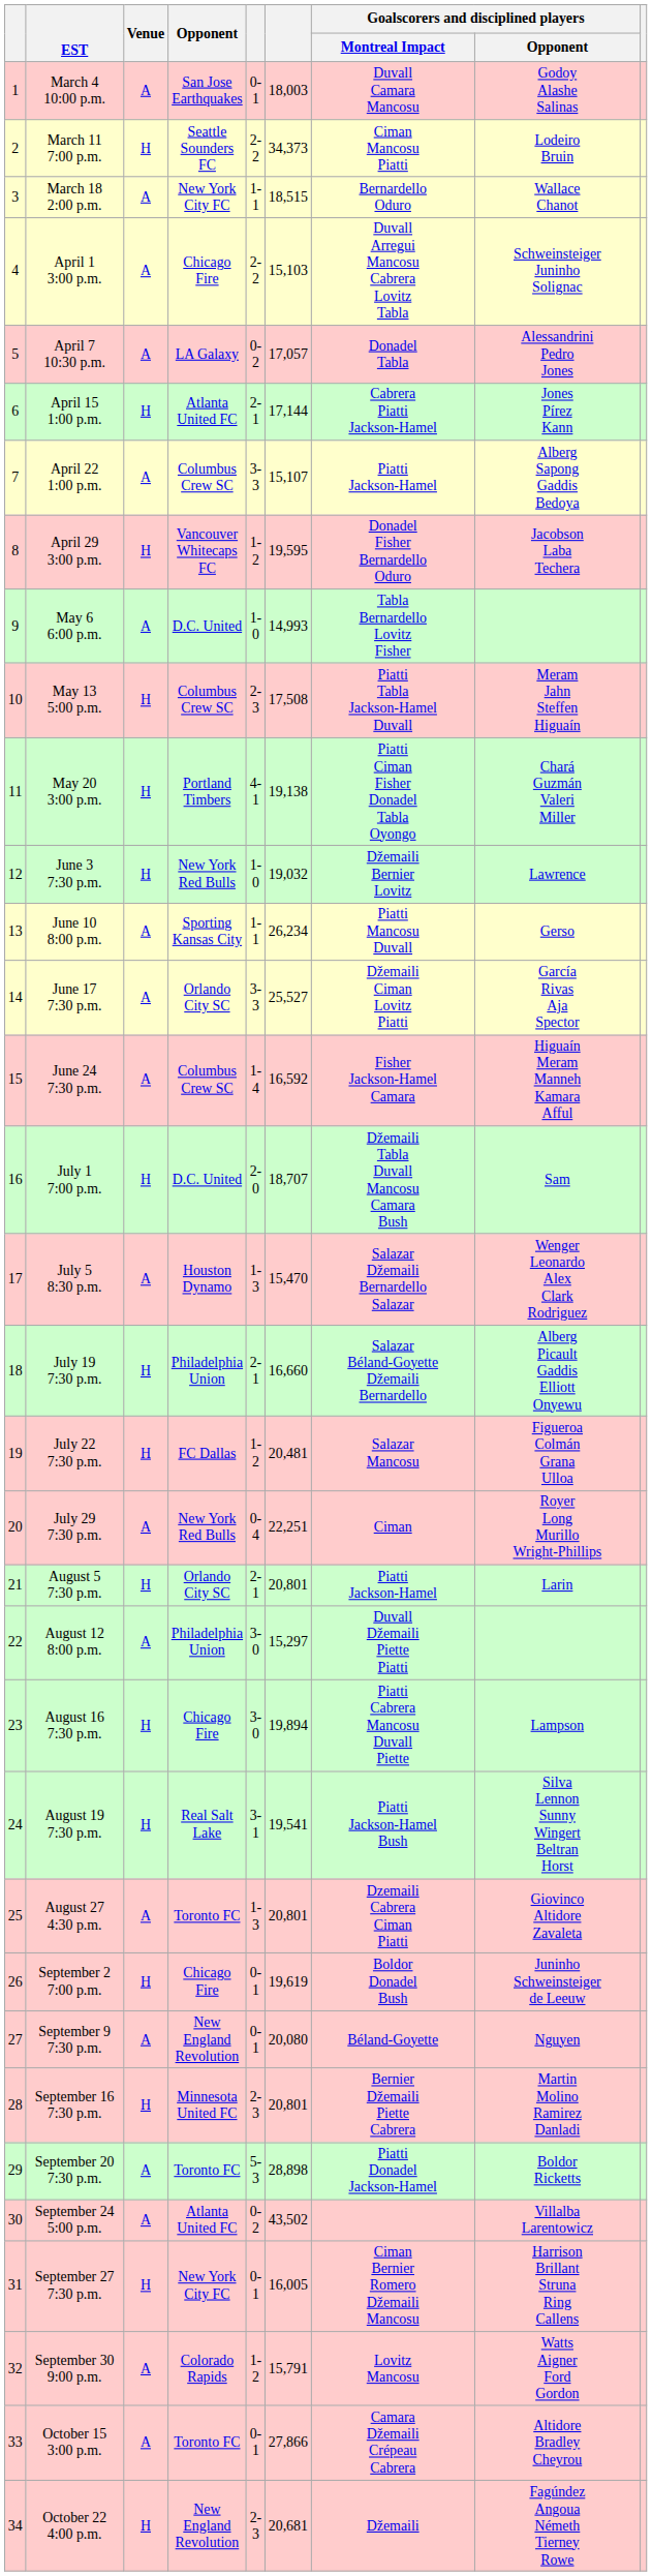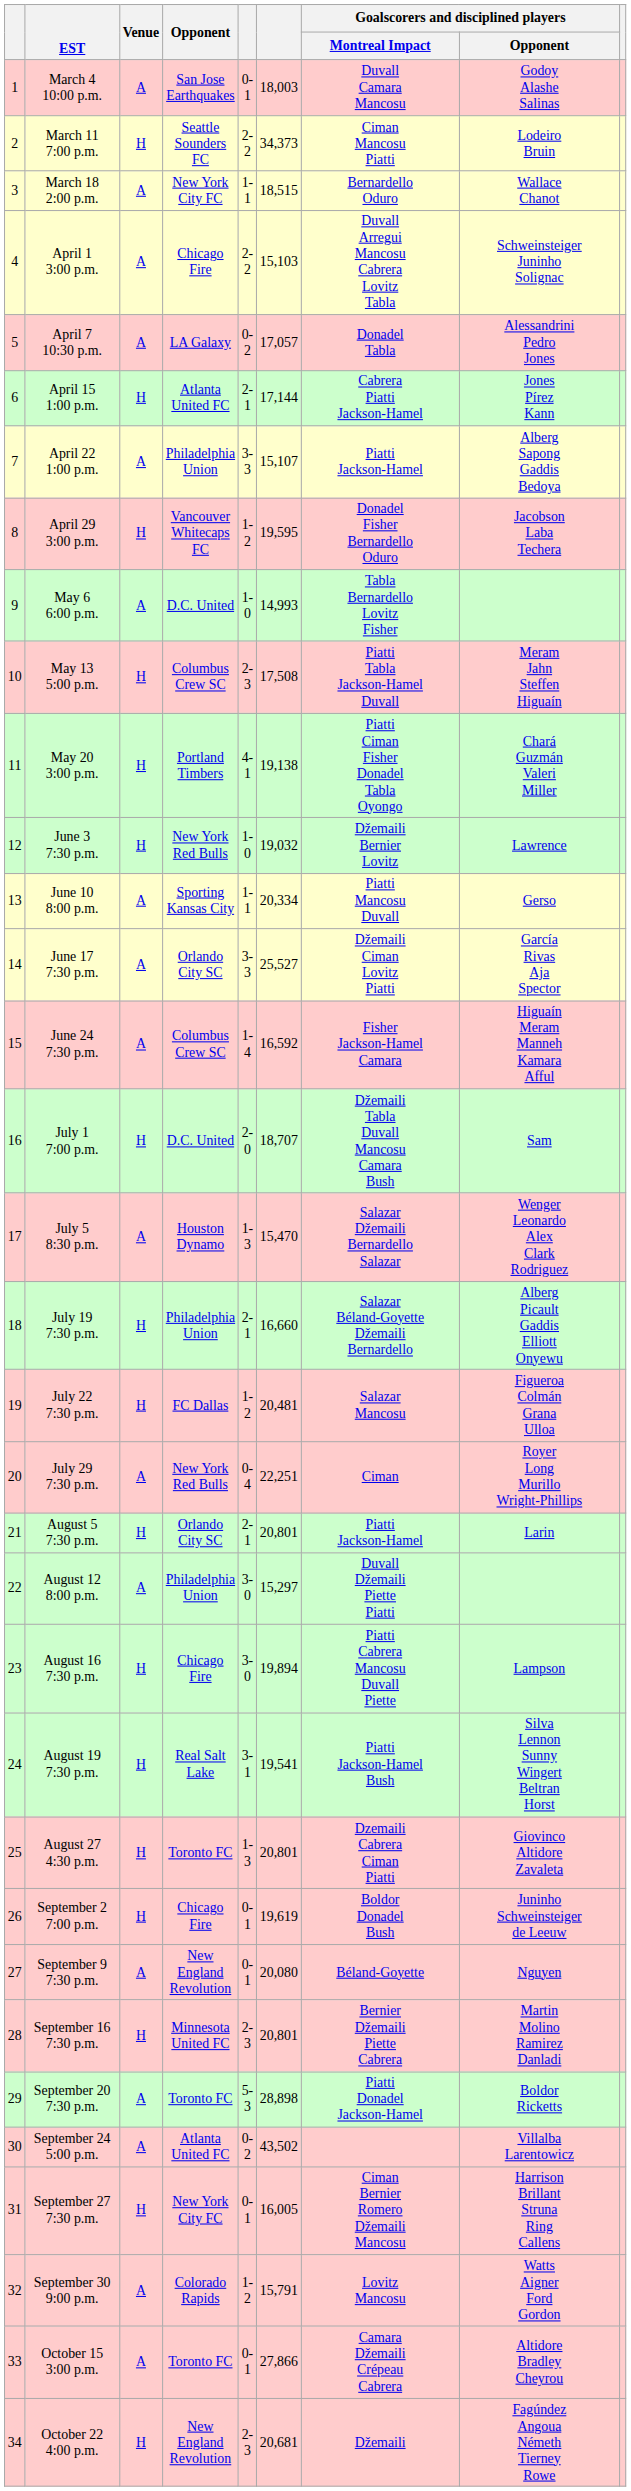April 22 1:00 p.m. | Opponent: Columbus Crew SC -> Philadelphia Union
June 10 8:00 p.m. | column 6: 26,234 -> 20,334
August 27 4:30 p.m. | Venue: A -> H
